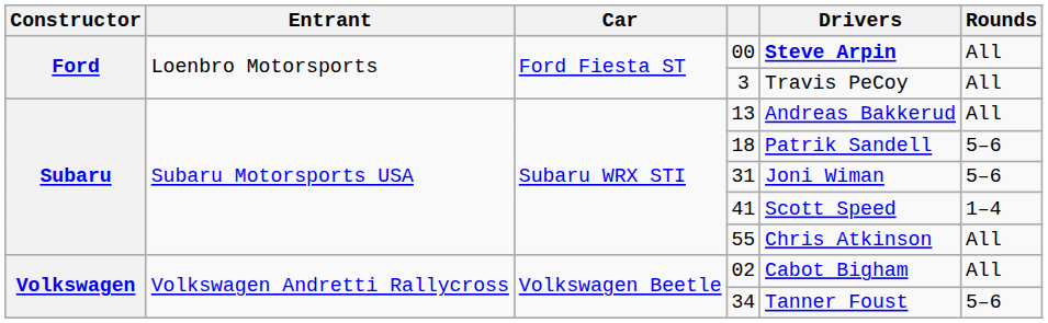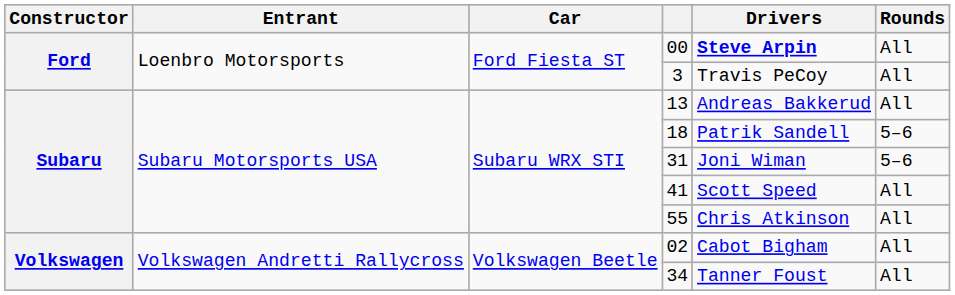41 | Rounds: 1–4 -> All
34 | Rounds: 5–6 -> All
